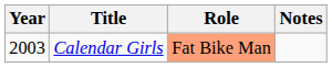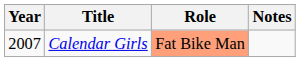Calendar Girls | Year: 2003 -> 2007
